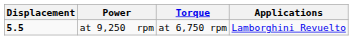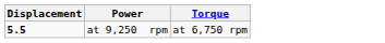- column: Applications | Lamborghini Revuelto
